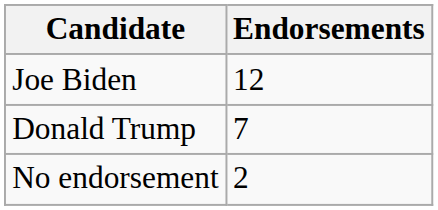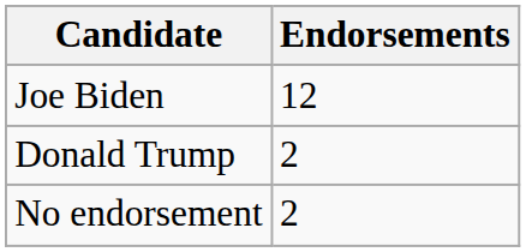Donald Trump | Endorsements: 7 -> 2
